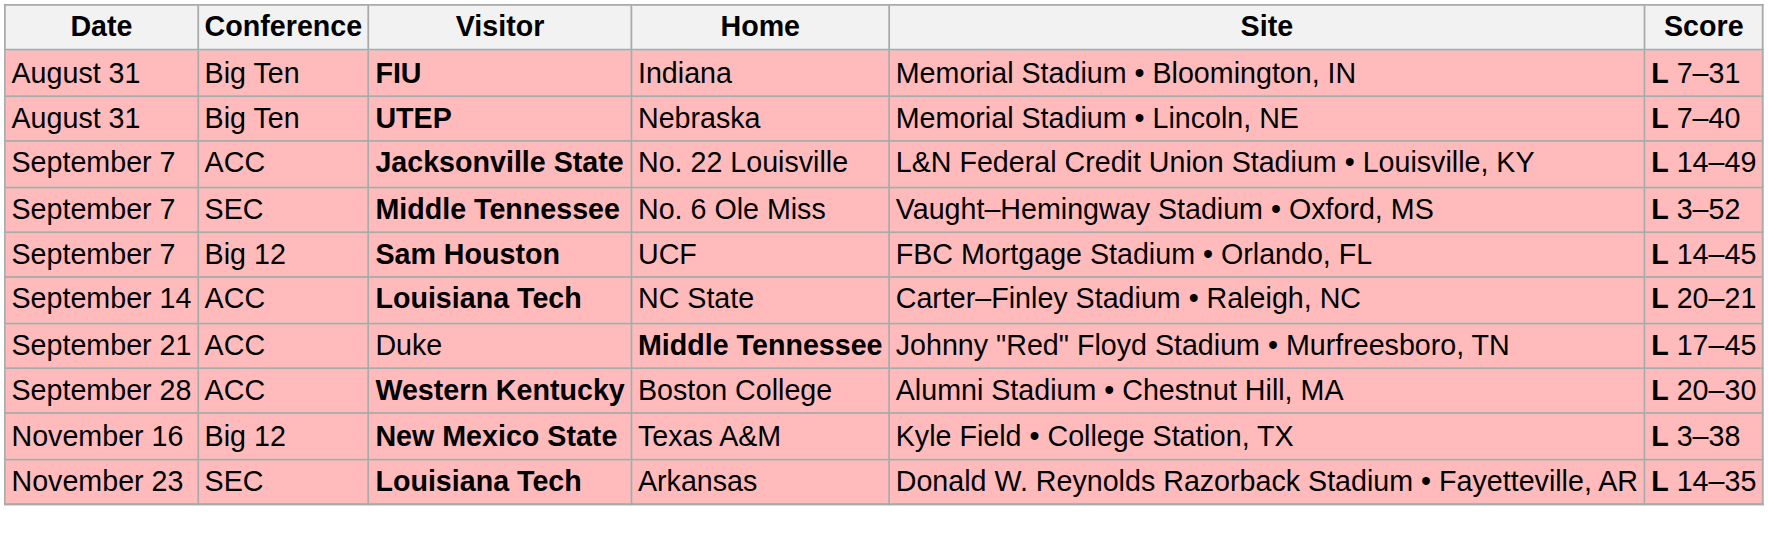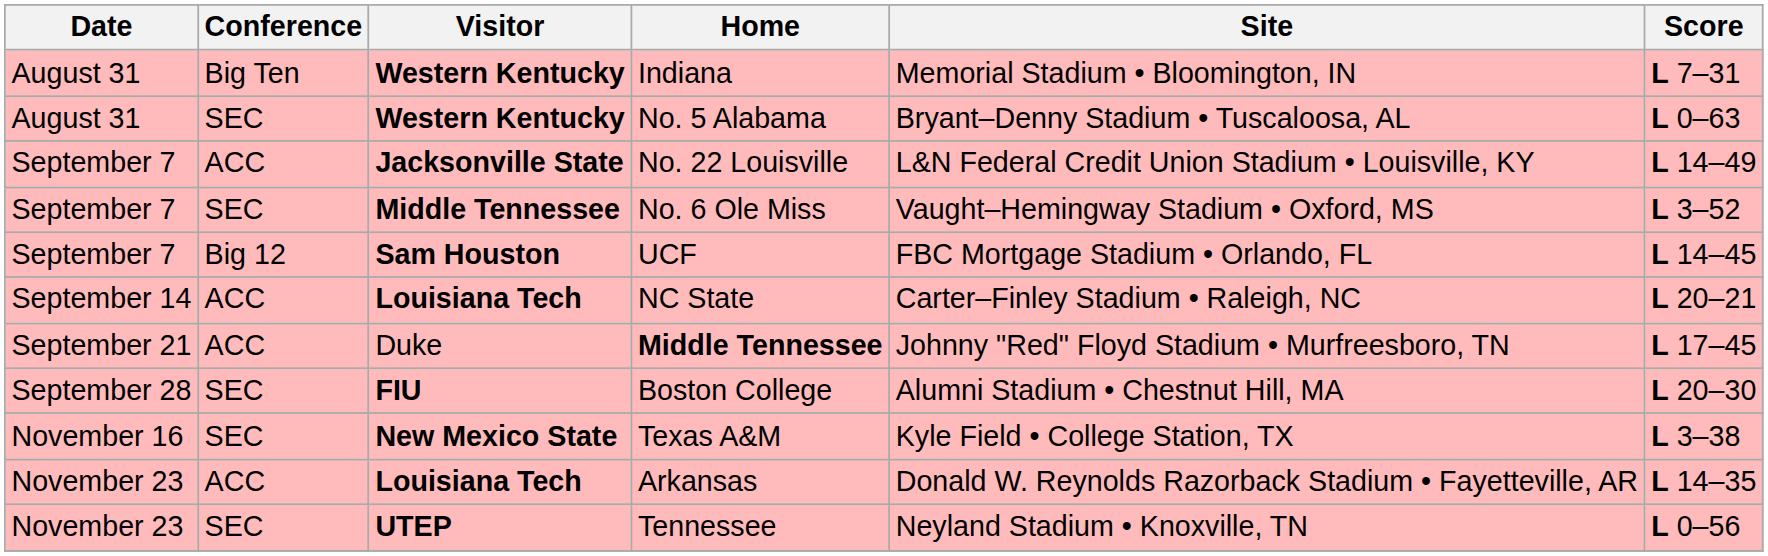Indiana | Visitor: FIU -> Western Kentucky
- row: August 31 | Big Ten | UTEP | Nebraska | Memorial Stadium • Lincoln, NE | L 7–40
+ row: August 31 | SEC | Western Kentucky | No. 5 Alabama | Bryant–Denny Stadium • Tuscaloosa, AL | L 0–63
Boston College | Conference: ACC -> SEC
Boston College | Visitor: Western Kentucky -> FIU
Texas A&M | Conference: Big 12 -> SEC
Arkansas | Conference: SEC -> ACC
+ row: November 23 | SEC | UTEP | Tennessee | Neyland Stadium • Knoxville, TN | L 0–56
